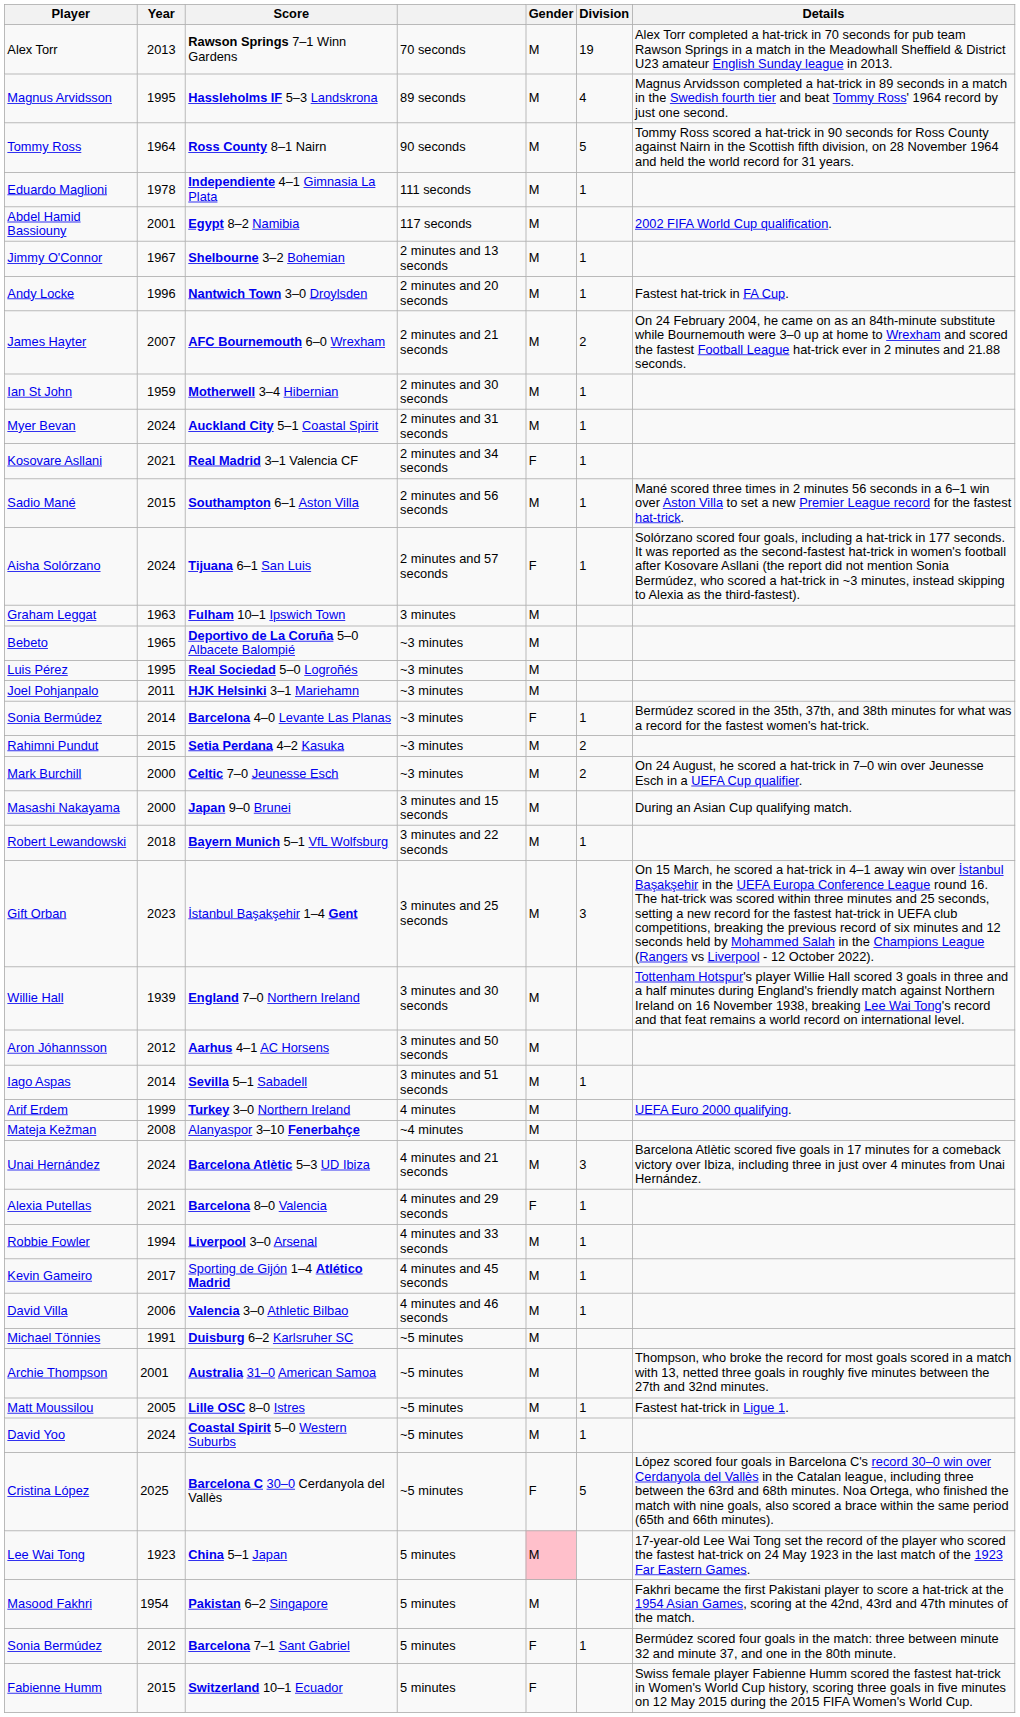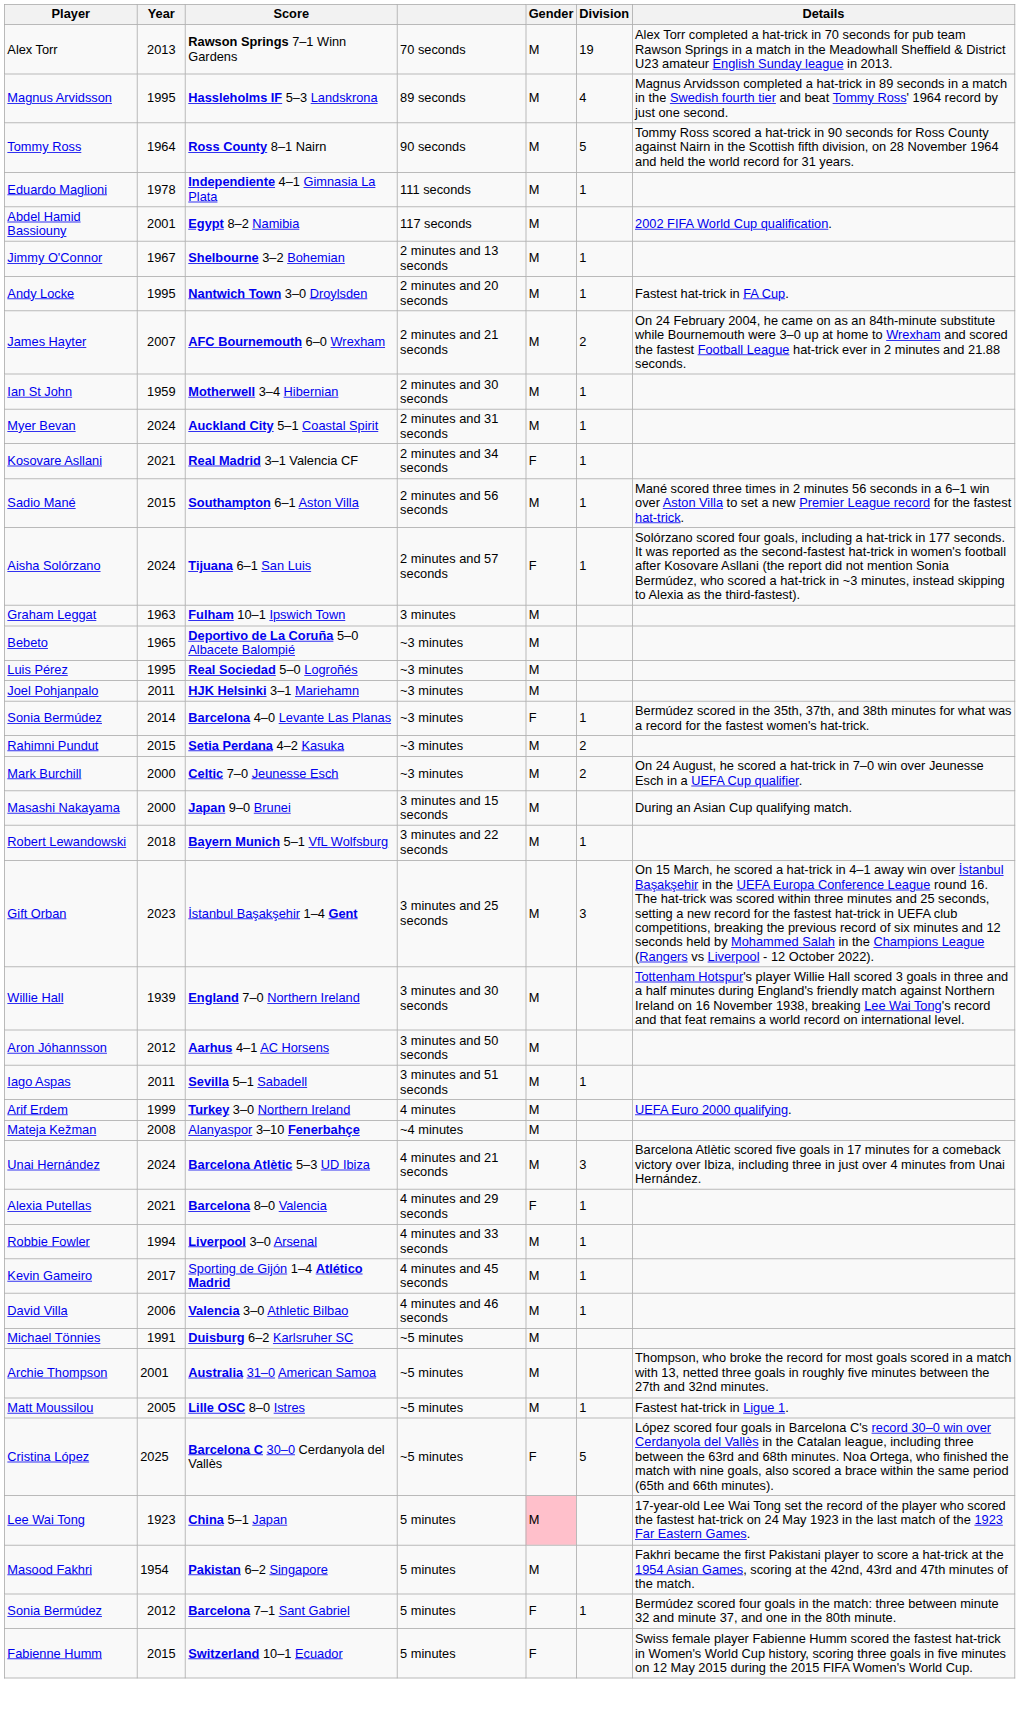Nantwich Town 3–0 Droylsden | Year: 1996 -> 1995
Sevilla 5–1 Sabadell | Year: 2014 -> 2011
- row: David Yoo | 2024 | Coastal Spirit 5–0 Western Suburbs | ~5 minutes | M | 1
